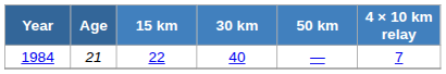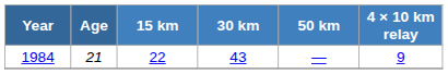1984 | 30 km: 40 -> 43
1984 | 4 × 10 km relay: 7 -> 9
